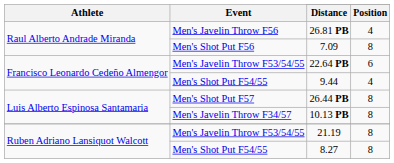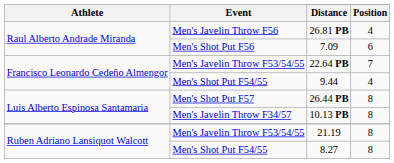7.09 | Position: 8 -> 6
22.64 PB | Position: 6 -> 7
